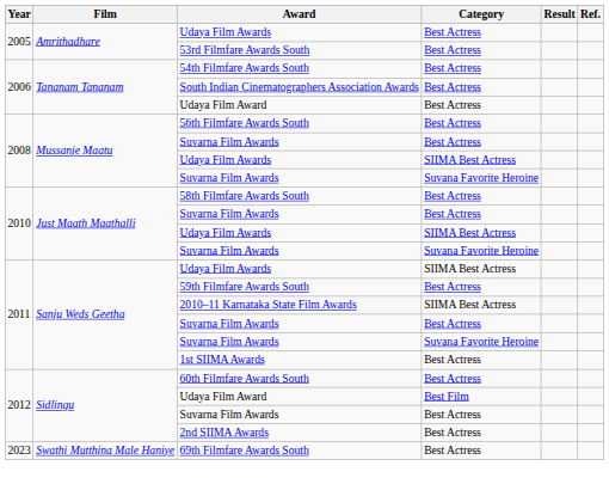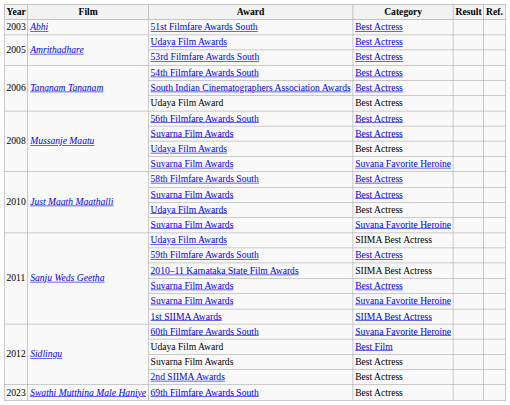+ row: 2003 | Abhi | 51st Filmfare Awards South | Best Actress
2008 / Udaya Film Awards | Category: SIIMA Best Actress -> Best Actress
2010 / Udaya Film Awards | Category: SIIMA Best Actress -> Best Actress
1st SIIMA Awards | Category: Best Actress -> SIIMA Best Actress
60th Filmfare Awards South | Category: Best Actress -> Suvana Favorite Heroine
